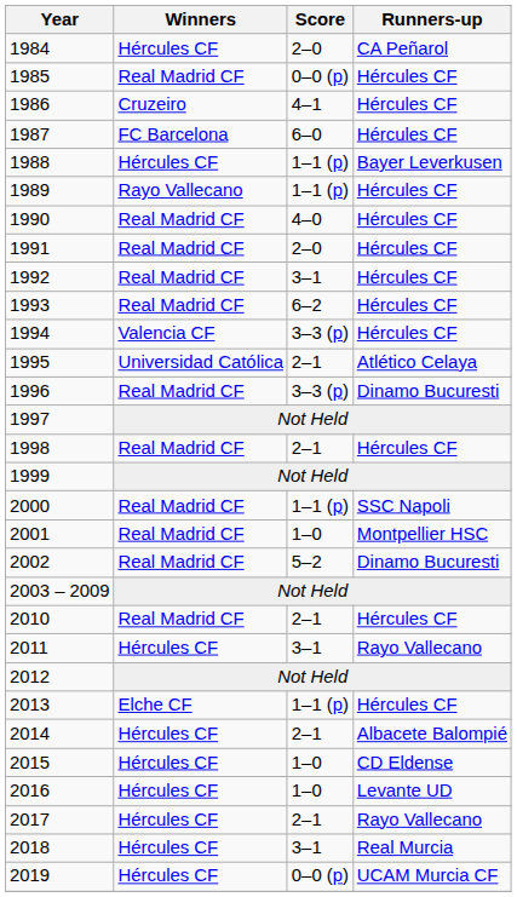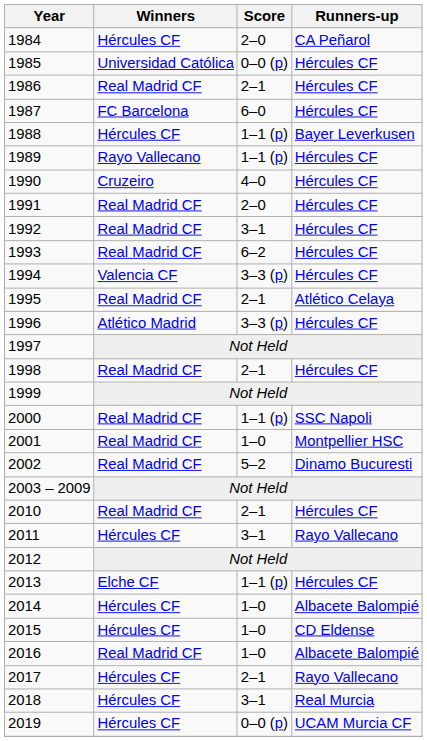1985 | Winners: Real Madrid CF -> Universidad Católica
1986 | Winners: Cruzeiro -> Real Madrid CF
1986 | Score: 4–1 -> 2–1
1990 | Winners: Real Madrid CF -> Cruzeiro
1995 | Winners: Universidad Católica -> Real Madrid CF
1996 | Winners: Real Madrid CF -> Atlético Madrid
1996 | Runners-up: Dinamo Bucuresti -> Hércules CF
2014 | Score: 2–1 -> 1–0
2016 | Winners: Hércules CF -> Real Madrid CF
2016 | Runners-up: Levante UD -> Albacete Balompié
